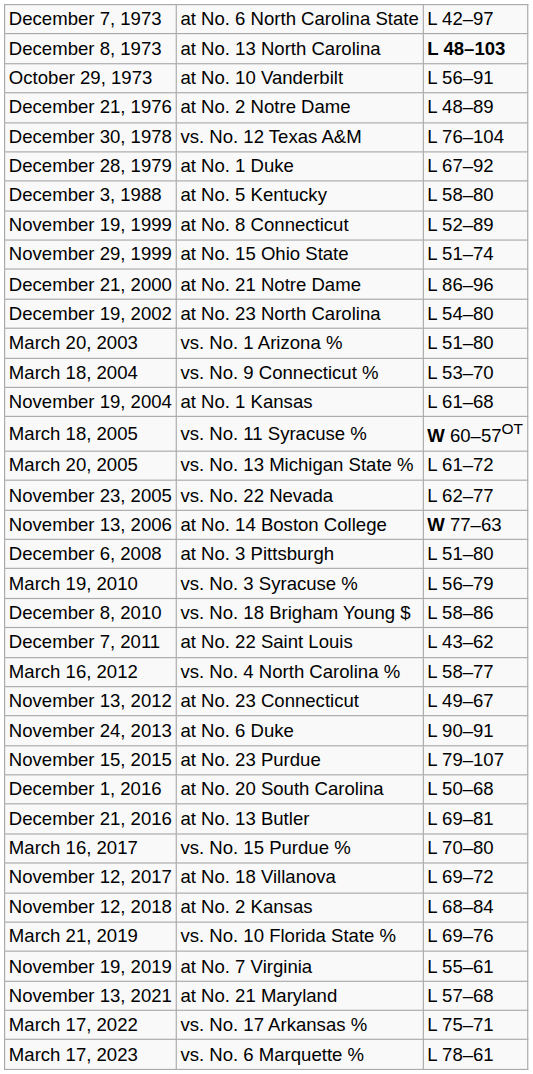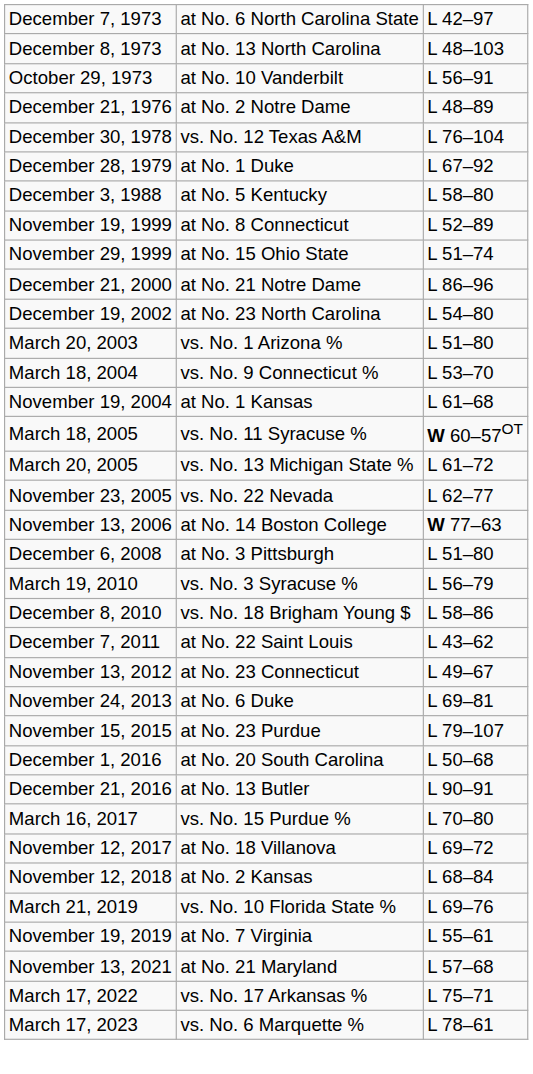December 8, 1973 | column 3: bold -> normal
- row: March 16, 2012 | vs. No. 4 North Carolina % | L 58–77
November 24, 2013 | column 3: L 90–91 -> L 69–81
December 21, 2016 | column 3: L 69–81 -> L 90–91
